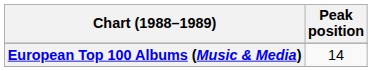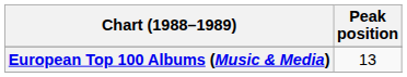European Top 100 Albums (Music & Media) | Peak position: 14 -> 13
